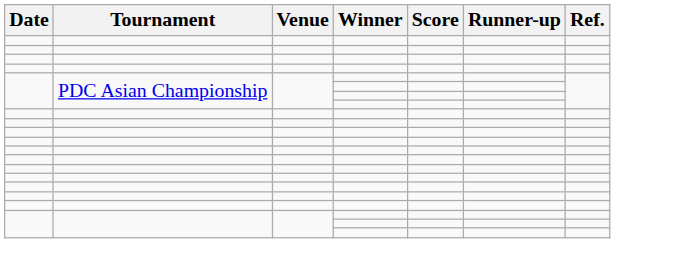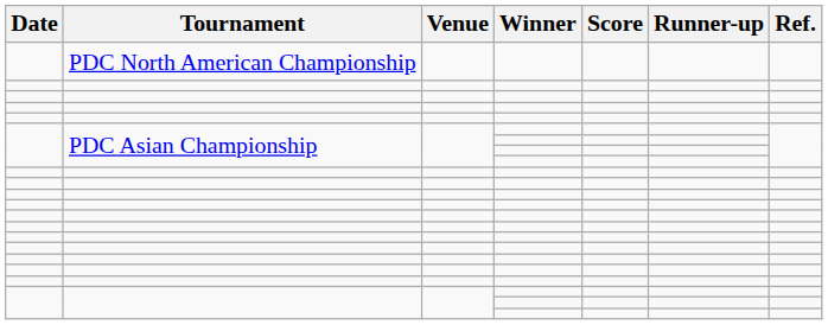+ row: PDC North American Championship
